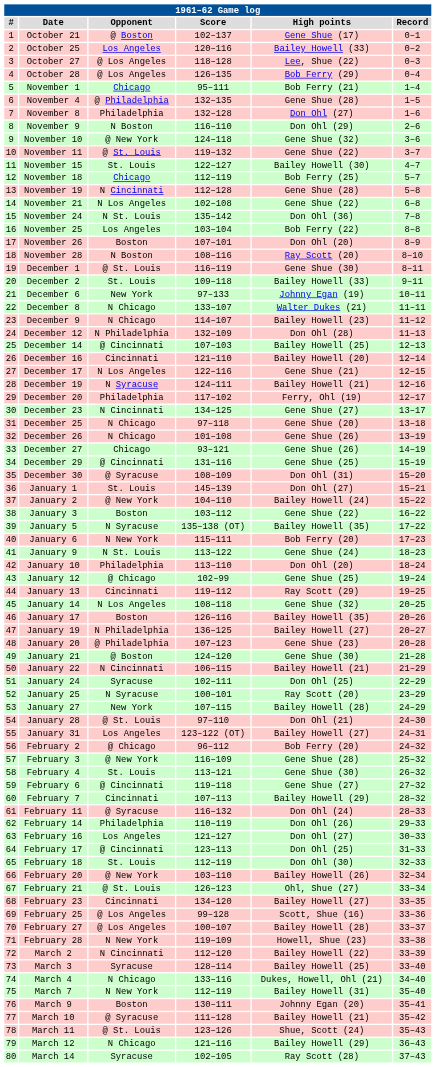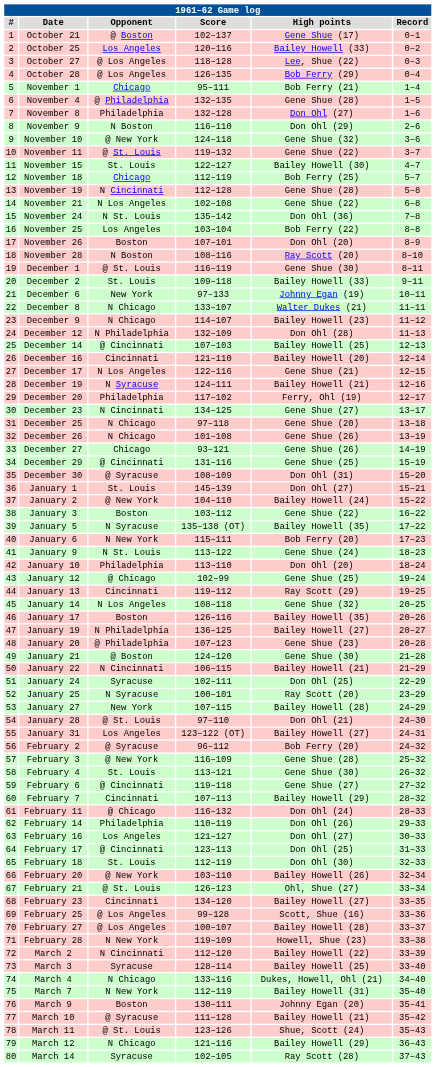February 2 | Opponent: @ Chicago -> @ Syracuse
February 11 | Opponent: @ Syracuse -> @ Chicago
